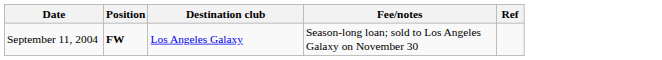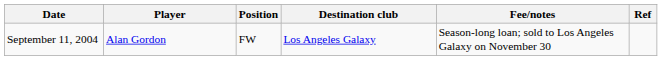+ column: Player | Alan Gordon
September 11, 2004 | Position: bold -> normal
